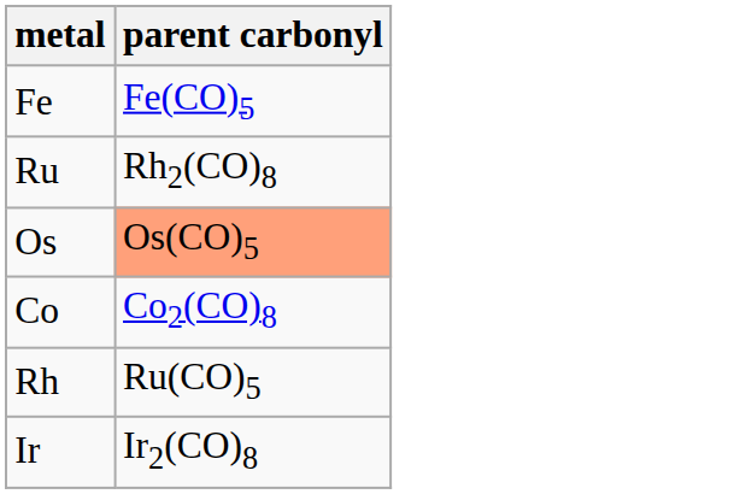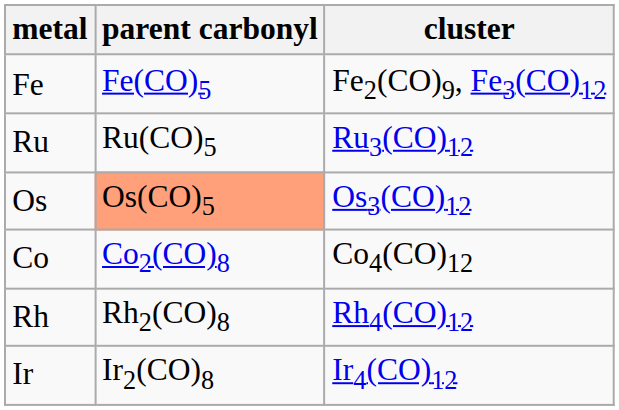+ column: cluster | Fe2(CO)9, Fe3(CO)12 | Ru3(CO)12 | Os3(CO)12 | Co4(CO)12 | Rh4(CO)12 | Ir4(CO)12
Ru | parent carbonyl: Rh2(CO)8 -> Ru(CO)5
Rh | parent carbonyl: Ru(CO)5 -> Rh2(CO)8
